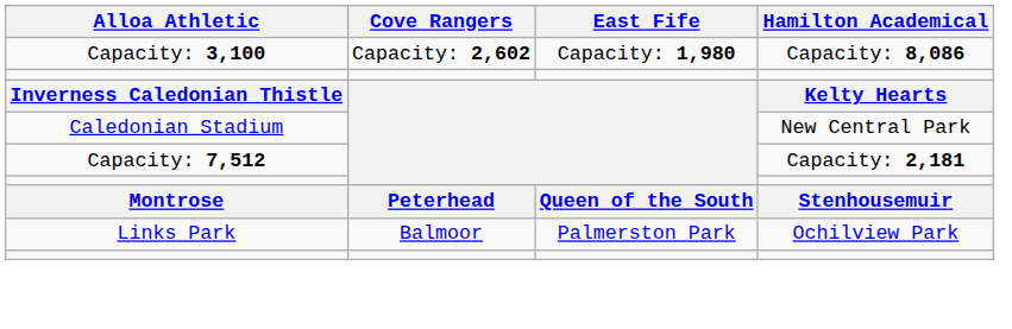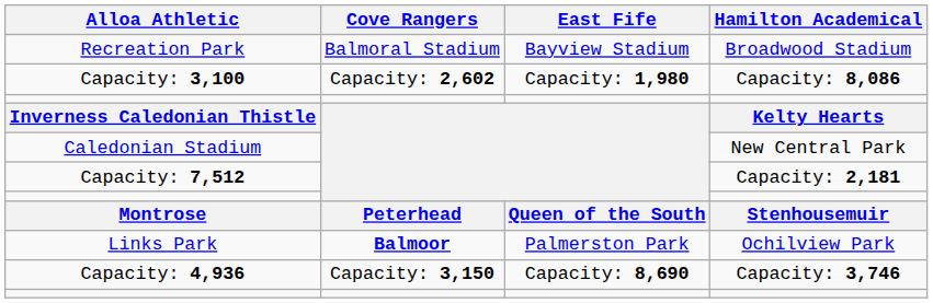+ row: Recreation Park | Balmoral Stadium | Bayview Stadium | Broadwood Stadium
Links Park | Cove Rangers: normal -> bold
+ row: Capacity: 4,936 | Capacity: 3,150 | Capacity: 8,690 | Capacity: 3,746
